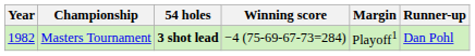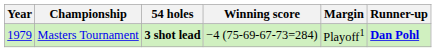Masters Tournament | Year: 1982 -> 1979
Masters Tournament | Runner-up: normal -> bold
